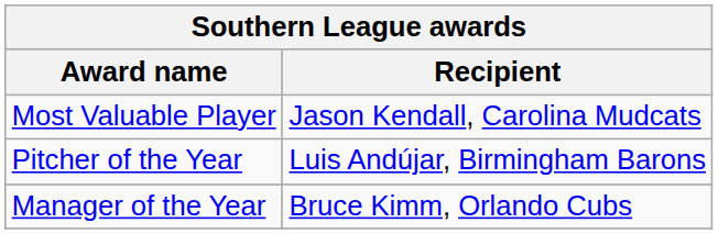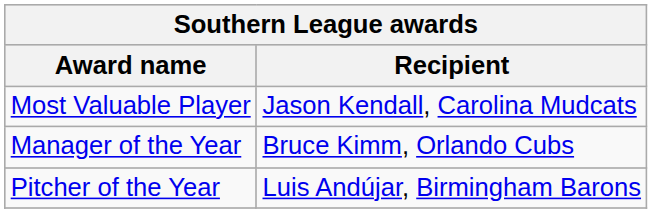rows swapped: Pitcher of the Year <-> Manager of the Year
